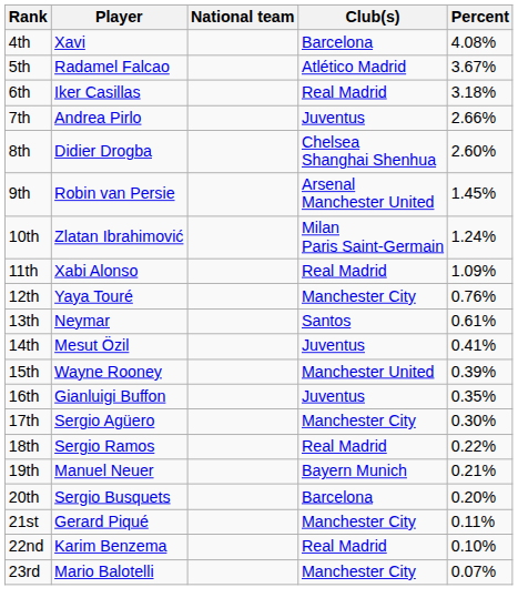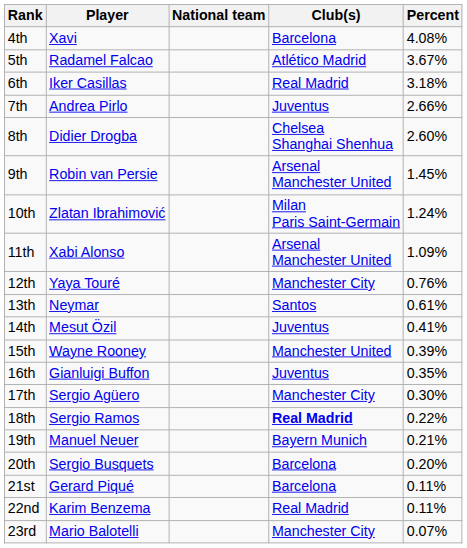11th | Club(s): Real Madrid -> Arsenal Manchester United
18th | Club(s): normal -> bold
21st | Club(s): Manchester City -> Barcelona
22nd | Percent: 0.10% -> 0.11%
